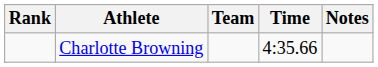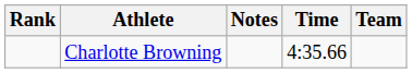columns swapped: Team <-> Notes
